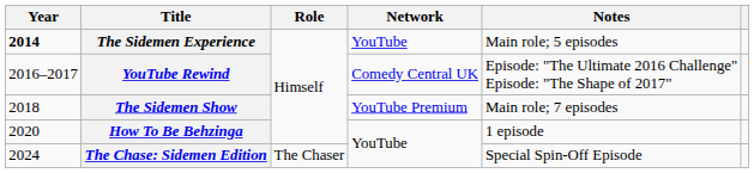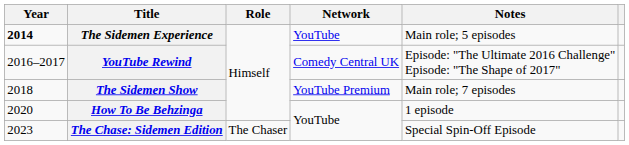The Chase: Sidemen Edition | Year: 2024 -> 2023
